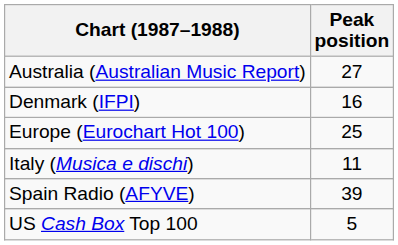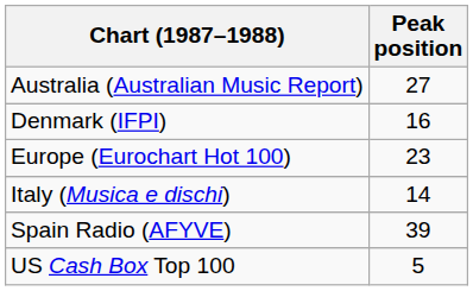Europe (Eurochart Hot 100) | Peak position: 25 -> 23
Italy (Musica e dischi) | Peak position: 11 -> 14
